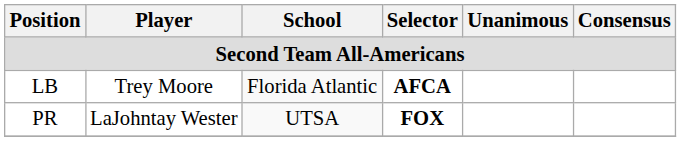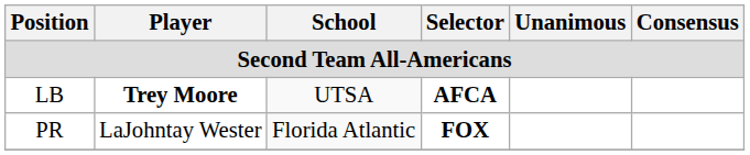LB | Player: normal -> bold
LB | School: Florida Atlantic -> UTSA
PR | School: UTSA -> Florida Atlantic
